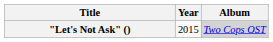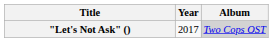"Let's Not Ask" () | Year: 2015 -> 2017
